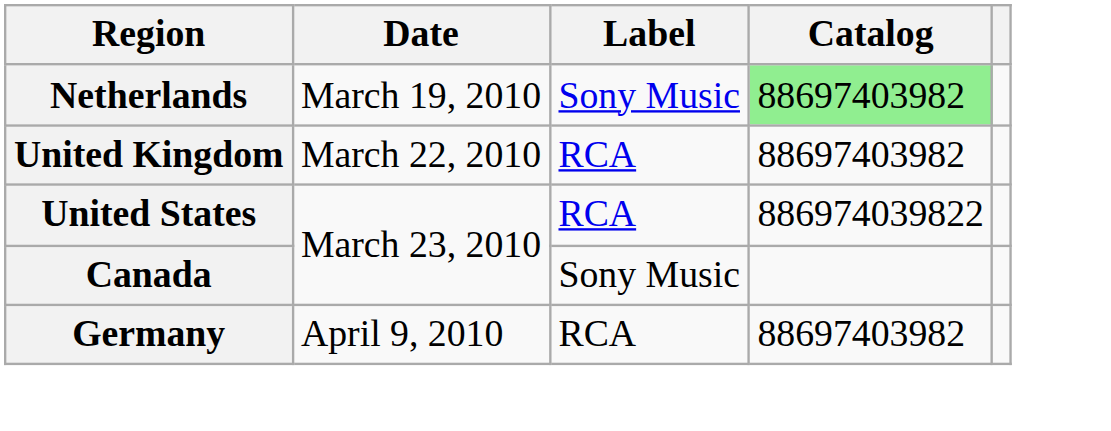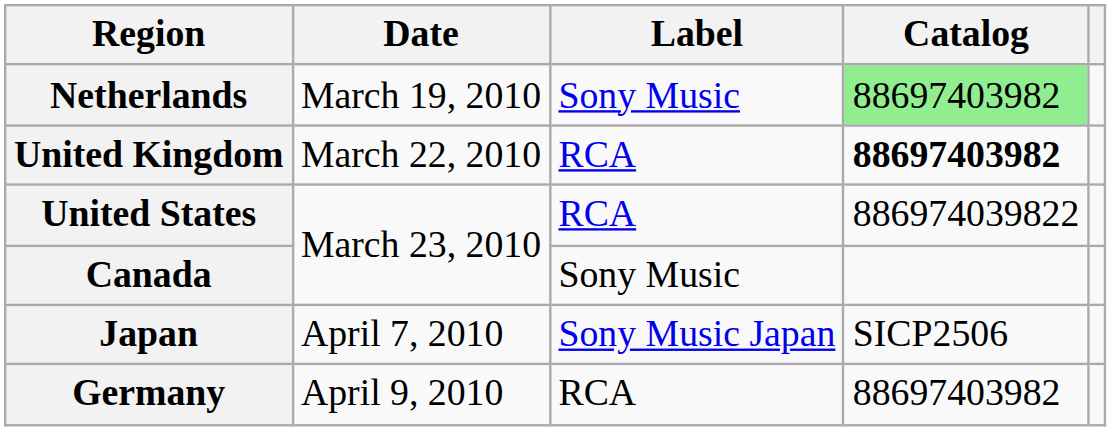United Kingdom | Catalog: normal -> bold
+ row: Japan | April 7, 2010 | Sony Music Japan | SICP2506
